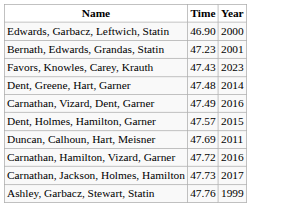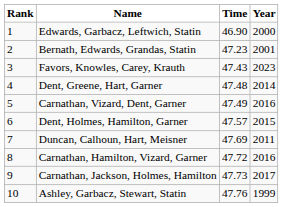+ column: Rank | 1 | 2 | 3 | 4 | 5 | 6 | 7 | 8 | 9 | 10
